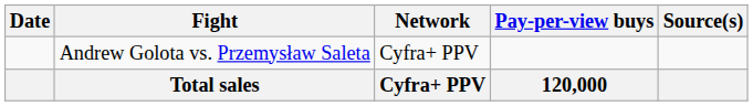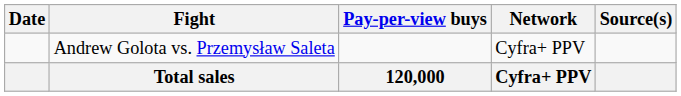columns swapped: Pay-per-view buys <-> Network
